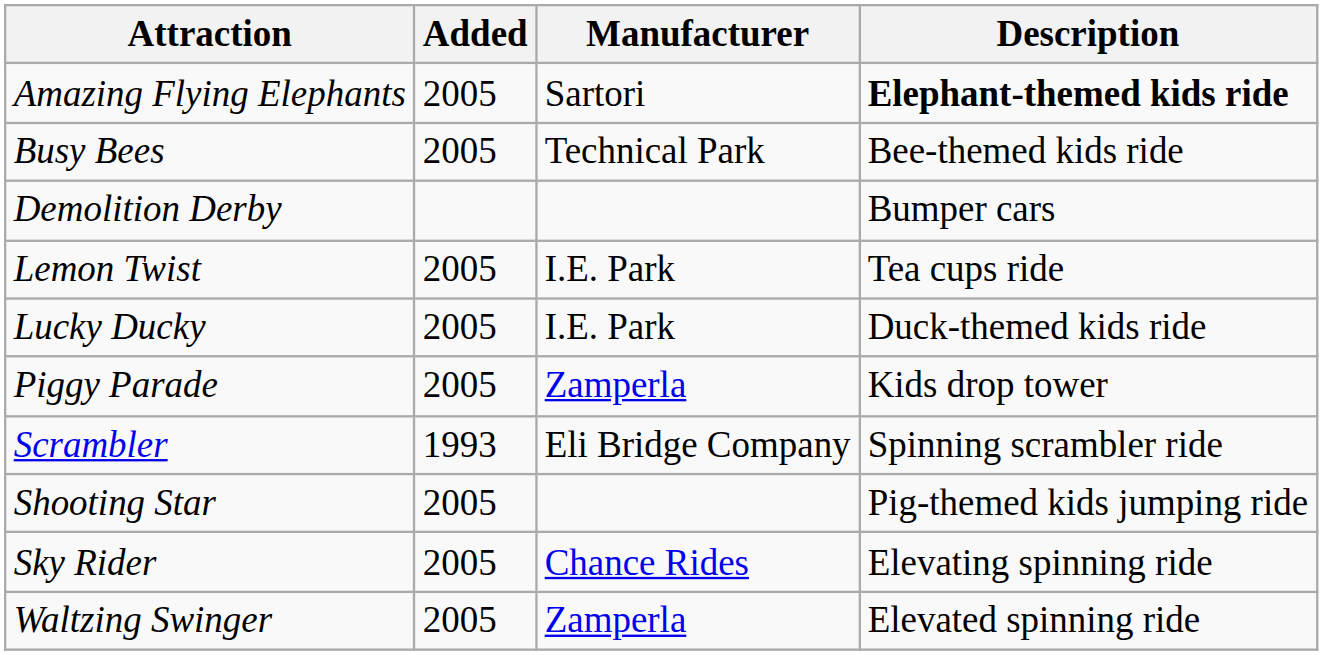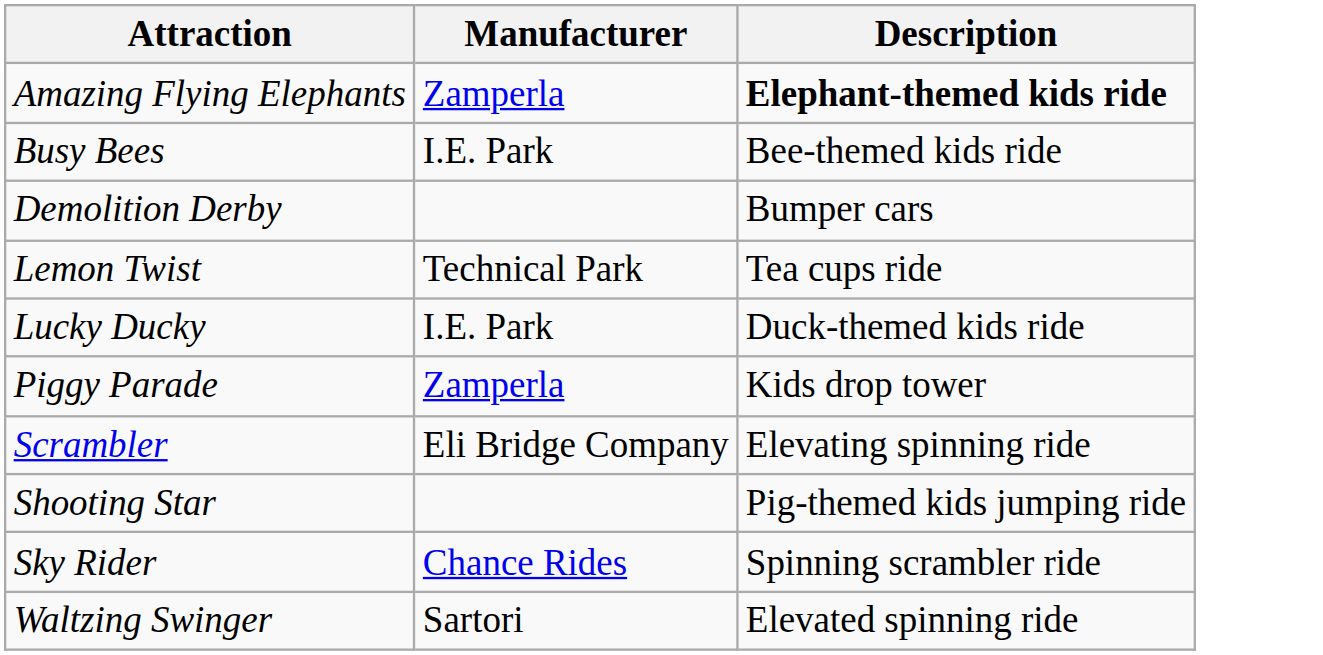- column: Added | 2005 | 2005 | 2005 | 2005 | 2005 | 1993 | 2005 | 2005 | 2005
Amazing Flying Elephants | Manufacturer: Sartori -> Zamperla
Busy Bees | Manufacturer: Technical Park -> I.E. Park
Lemon Twist | Manufacturer: I.E. Park -> Technical Park
Scrambler | Description: Spinning scrambler ride -> Elevating spinning ride
Sky Rider | Description: Elevating spinning ride -> Spinning scrambler ride
Waltzing Swinger | Manufacturer: Zamperla -> Sartori
